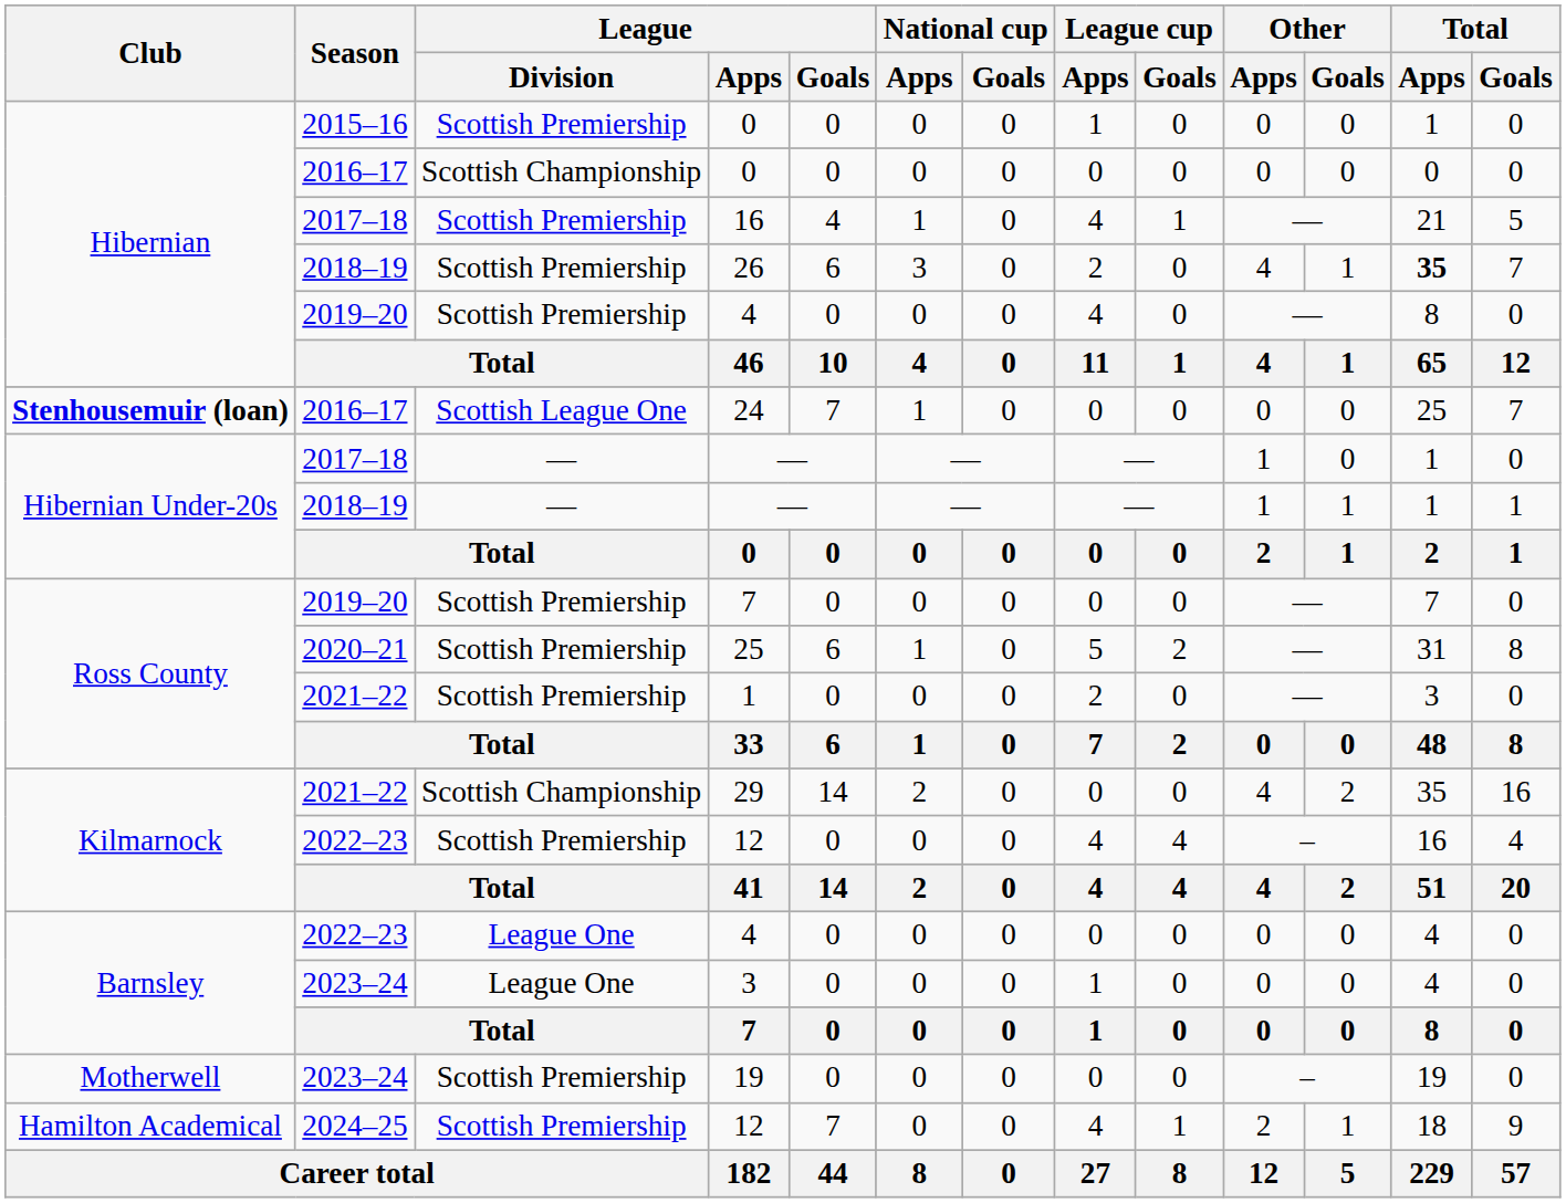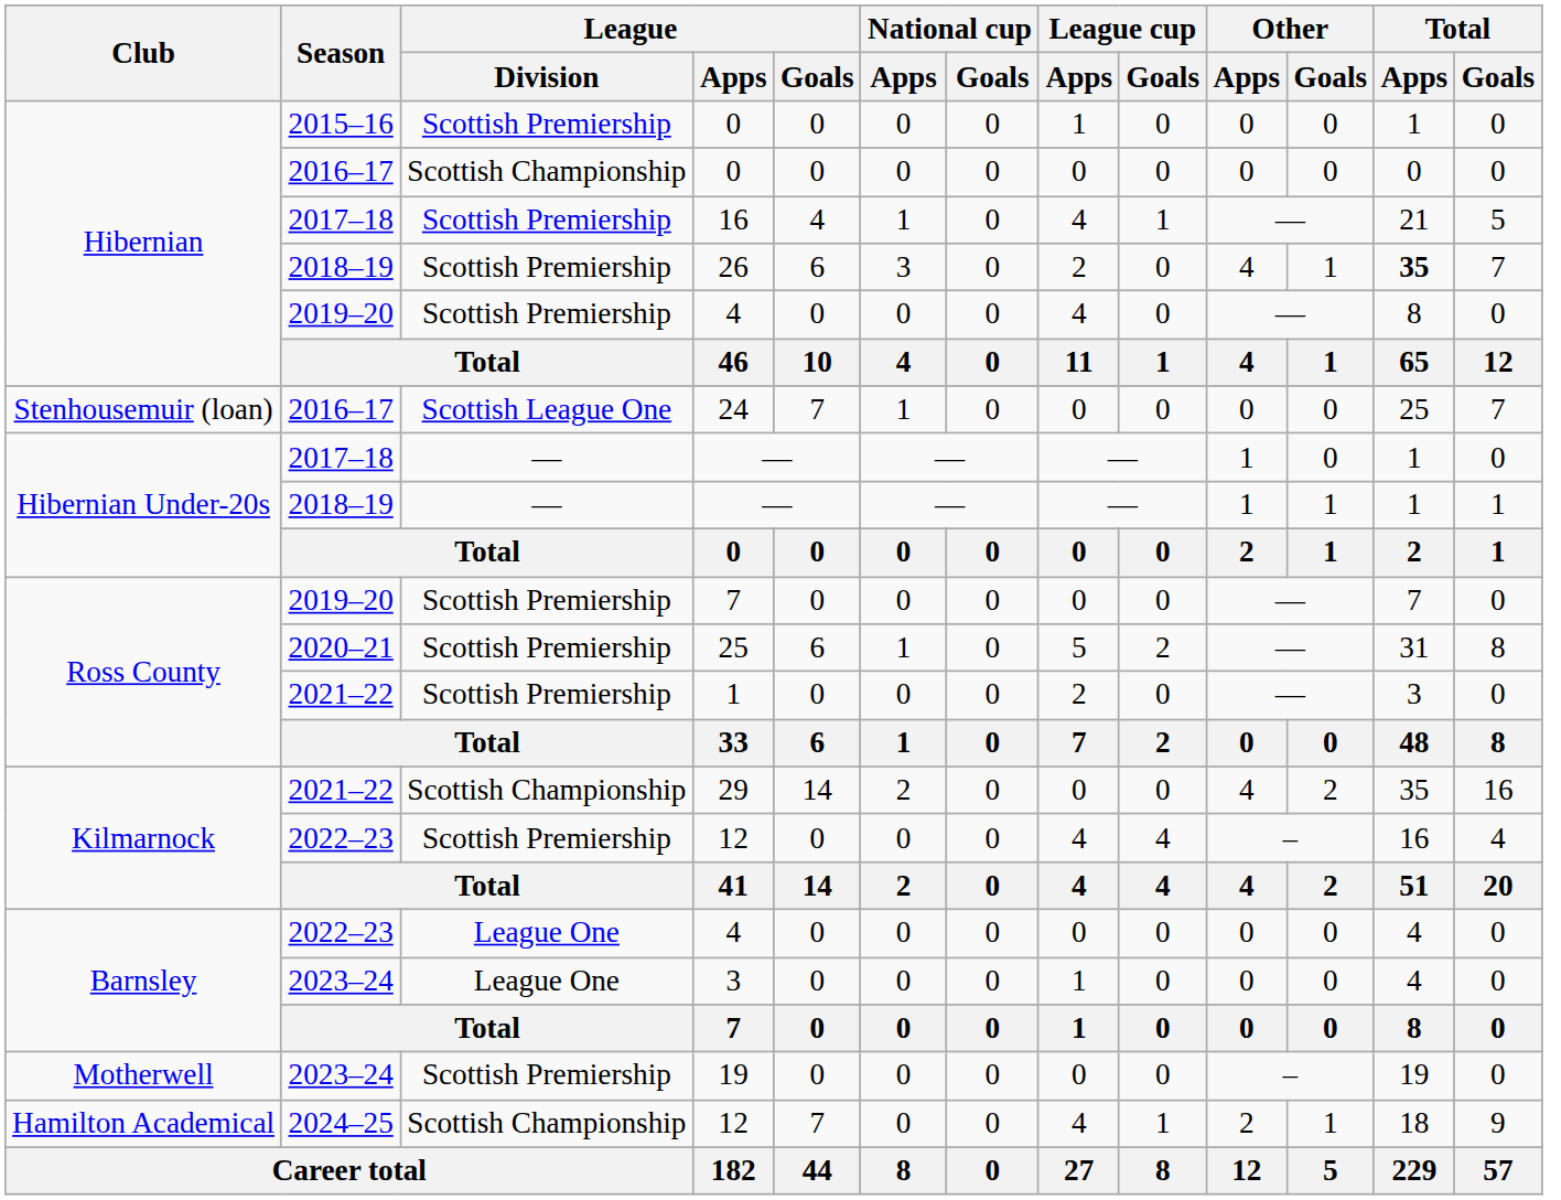24 | Club: bold -> normal
2024–25 / 12 | League / Division: Scottish Premiership -> Scottish Championship
